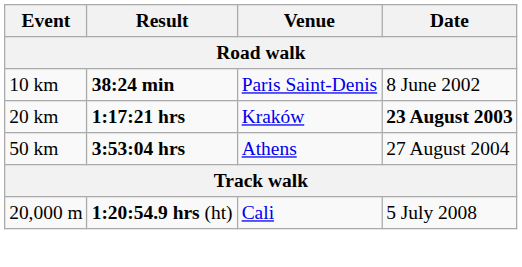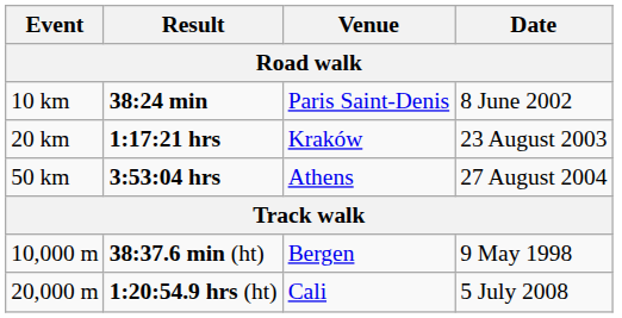20 km | Date: bold -> normal
+ row: 10,000 m | 38:37.6 min (ht) | Bergen | 9 May 1998
